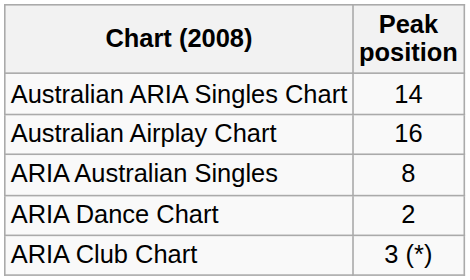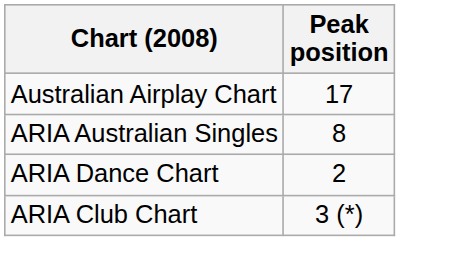- row: Australian ARIA Singles Chart | 14
Australian Airplay Chart | Peak position: 16 -> 17
